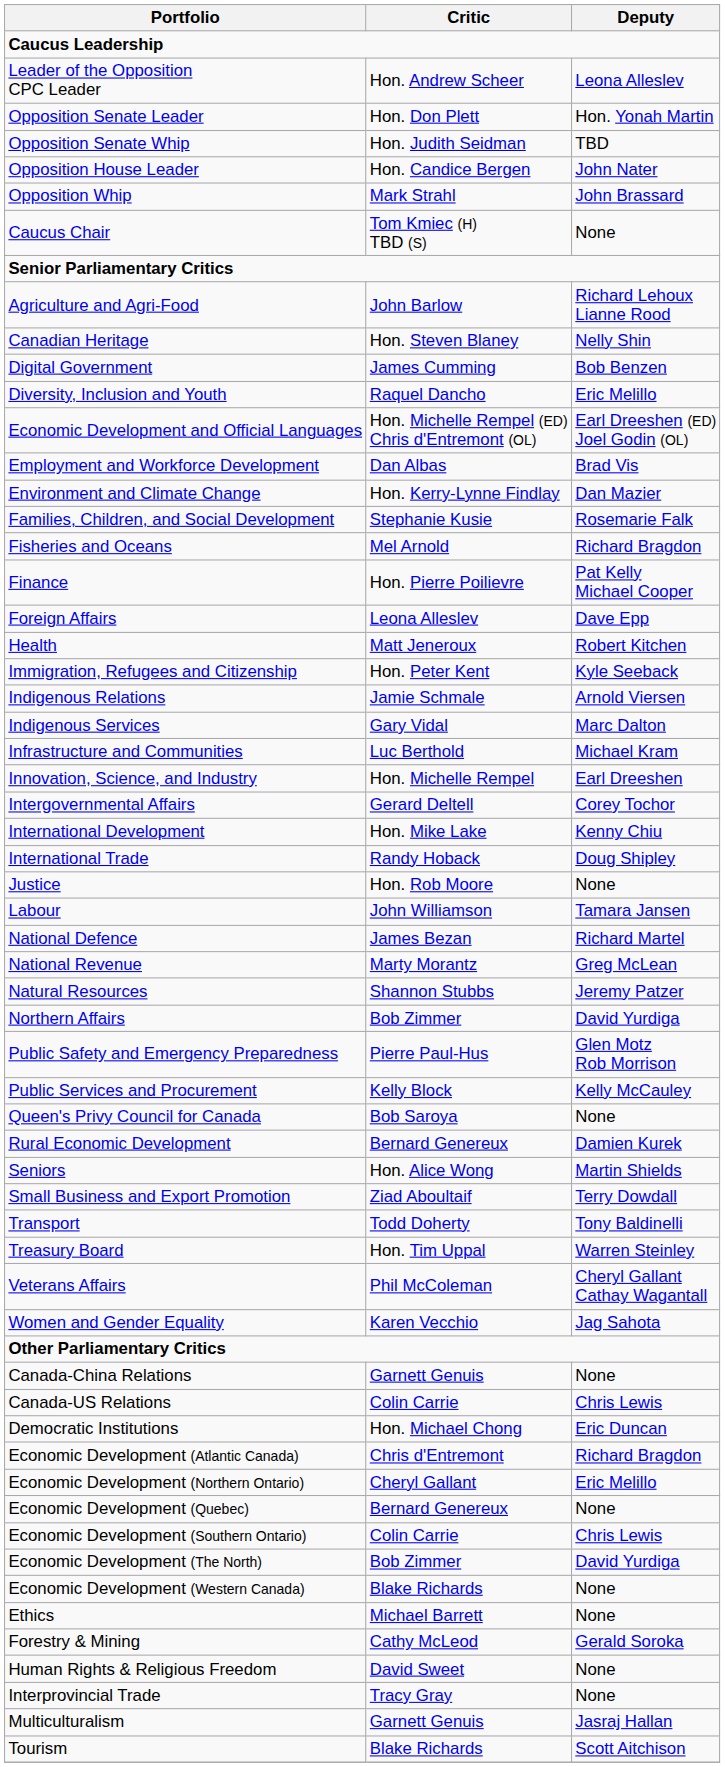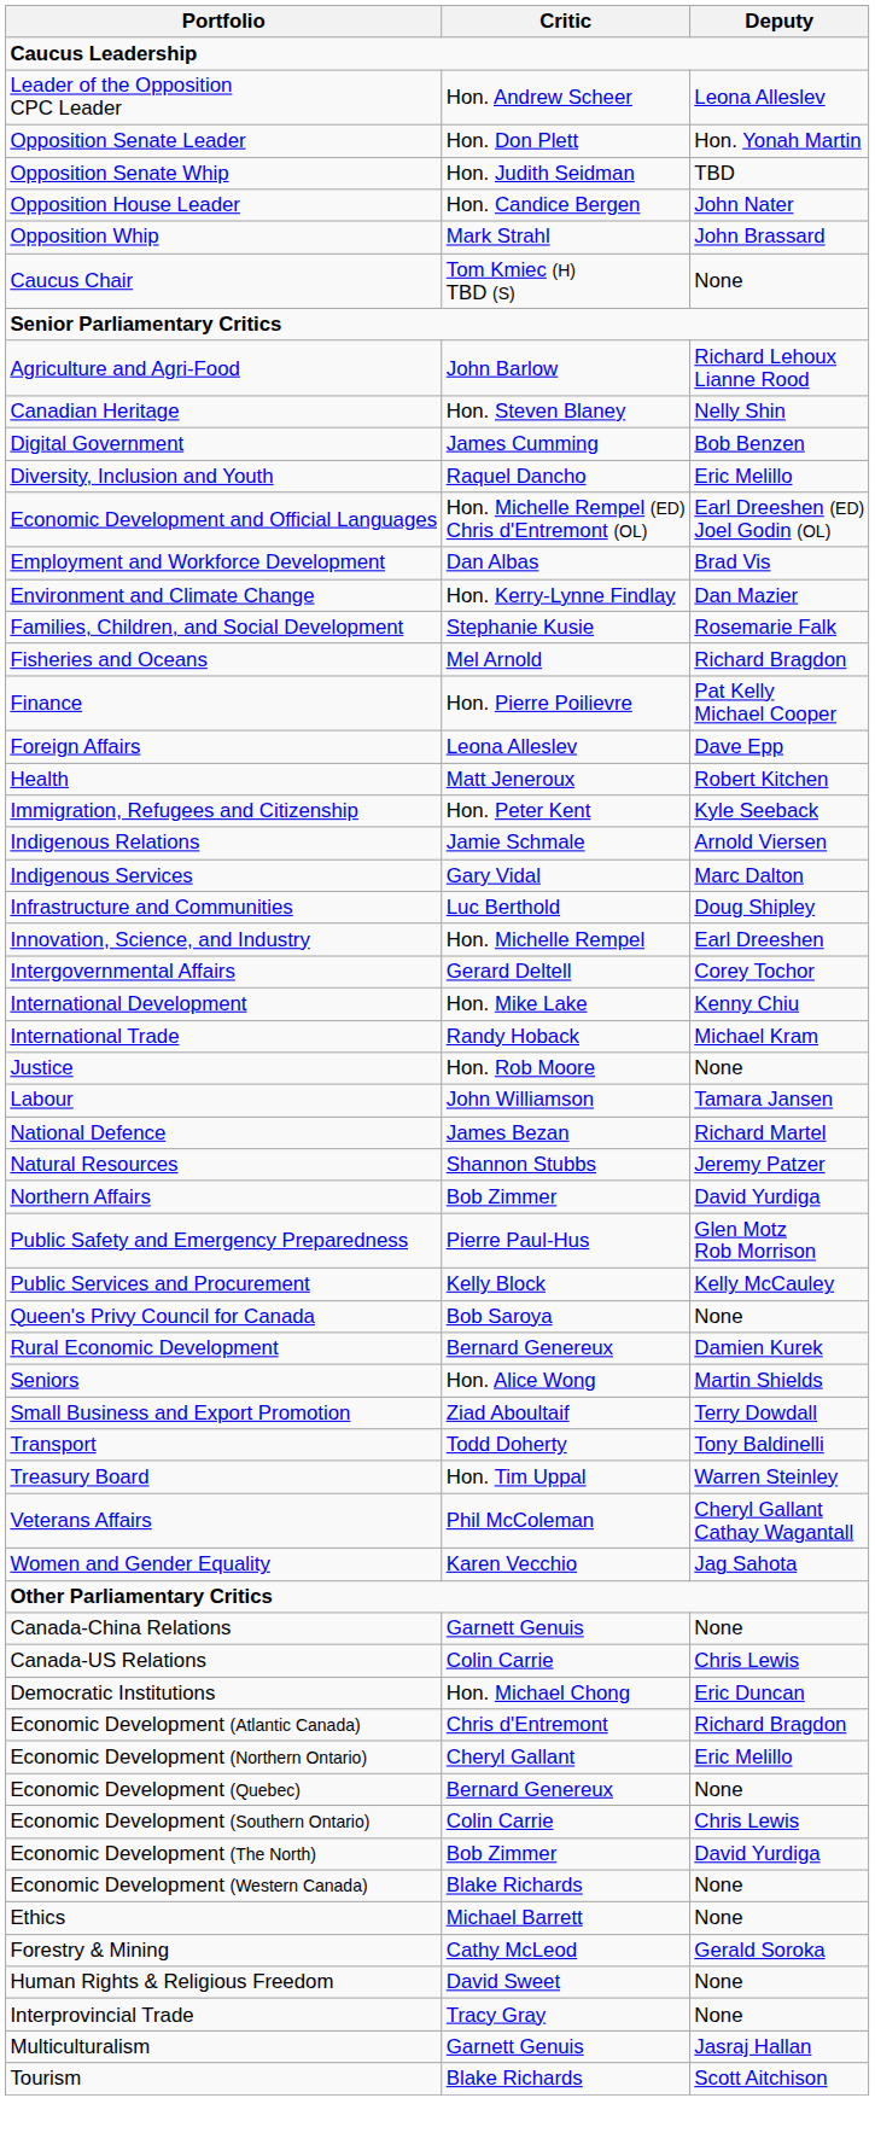Infrastructure and Communities | Deputy: Michael Kram -> Doug Shipley
International Trade | Deputy: Doug Shipley -> Michael Kram
- row: National Revenue | Marty Morantz | Greg McLean
